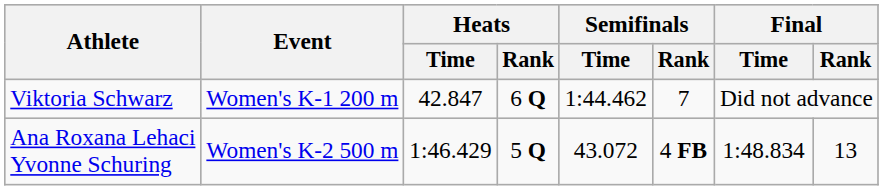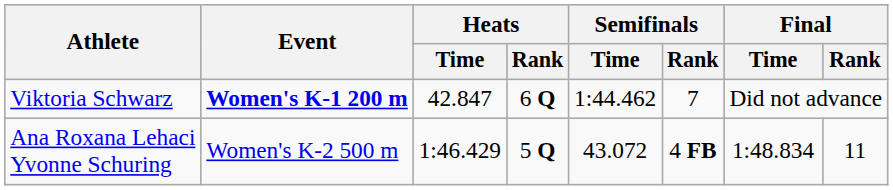Viktoria Schwarz | Event: normal -> bold
Ana Roxana Lehaci Yvonne Schuring | Final / Rank: 13 -> 11
